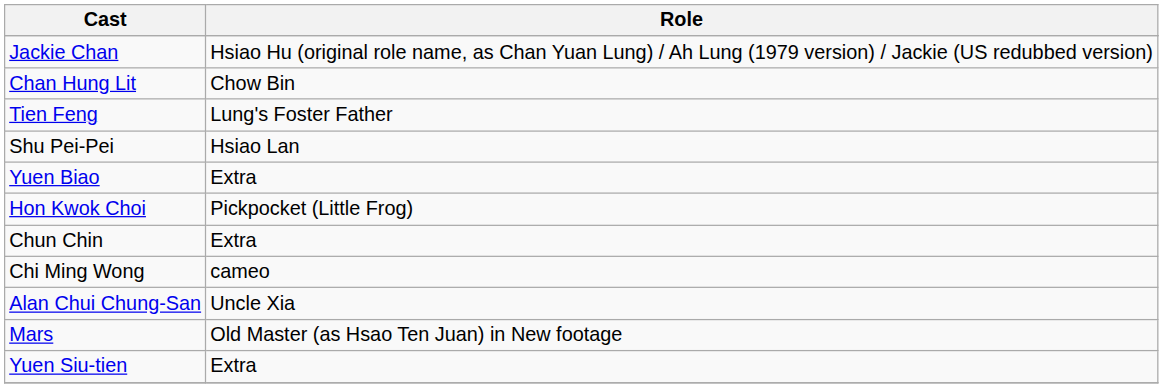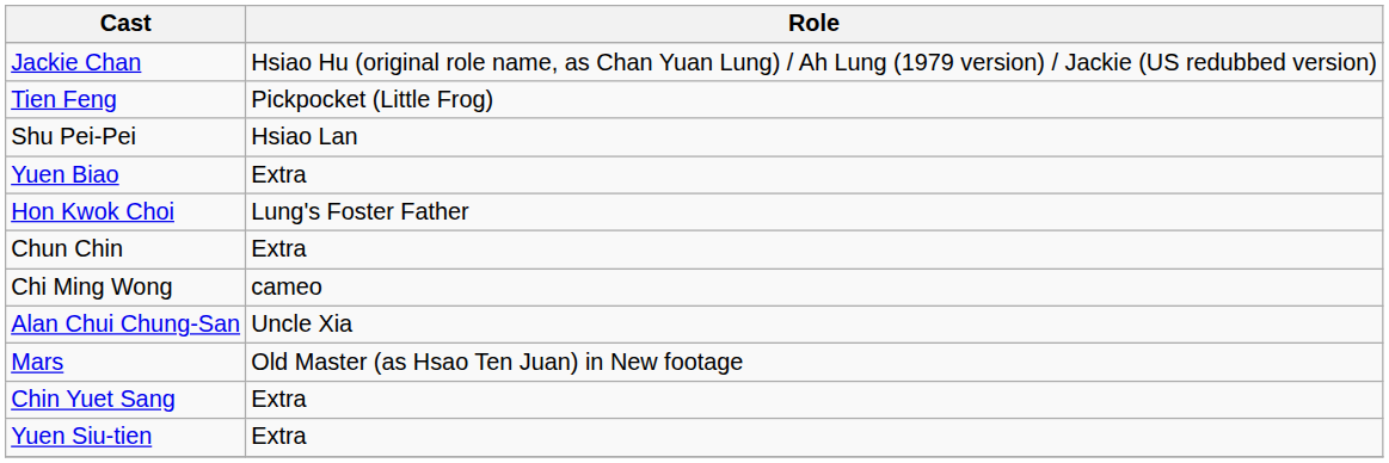- row: Chan Hung Lit | Chow Bin
Tien Feng | Role: Lung's Foster Father -> Pickpocket (Little Frog)
Hon Kwok Choi | Role: Pickpocket (Little Frog) -> Lung's Foster Father
+ row: Chin Yuet Sang | Extra
